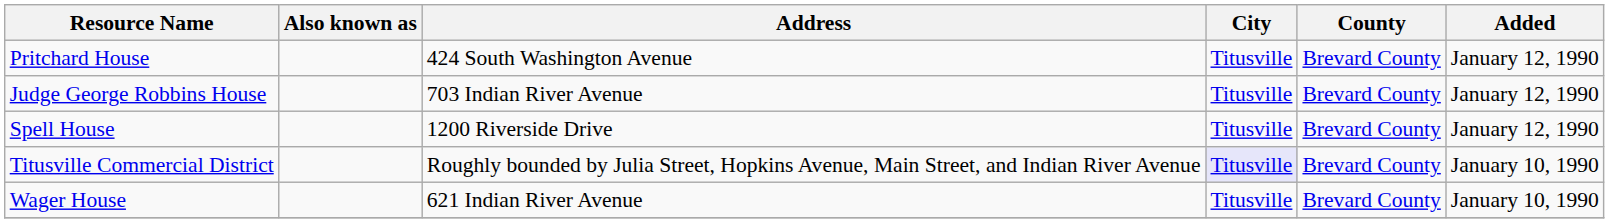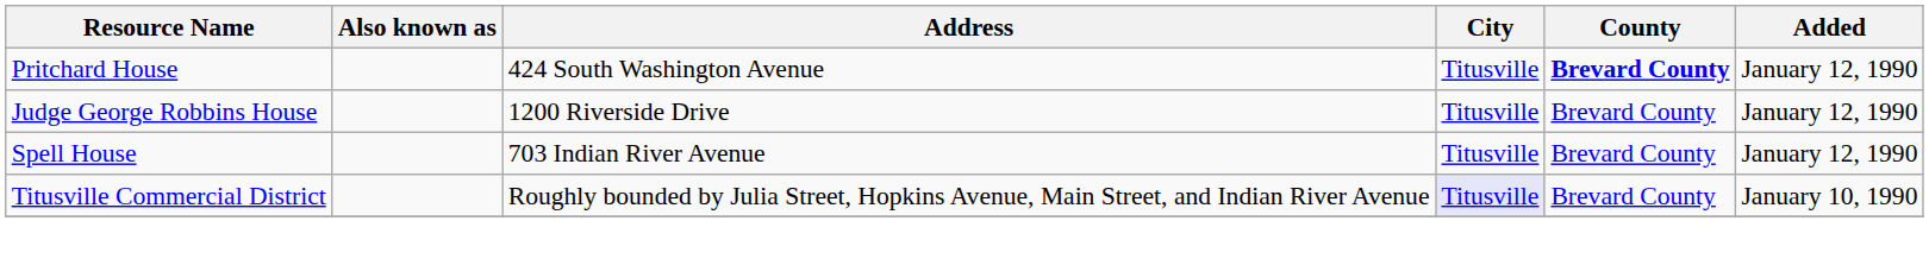Pritchard House | County: normal -> bold
Judge George Robbins House | Address: 703 Indian River Avenue -> 1200 Riverside Drive
Spell House | Address: 1200 Riverside Drive -> 703 Indian River Avenue
- row: Wager House | 621 Indian River Avenue | Titusville | Brevard County | January 10, 1990
